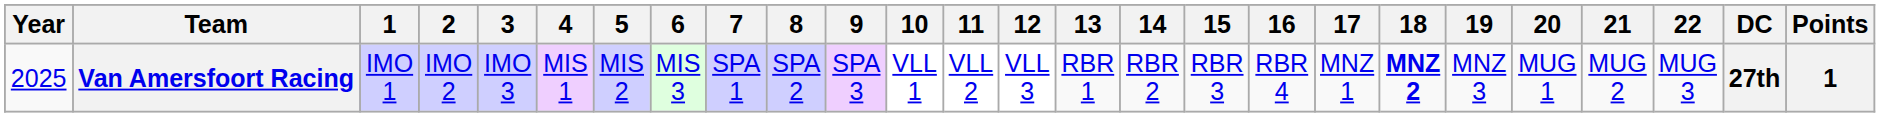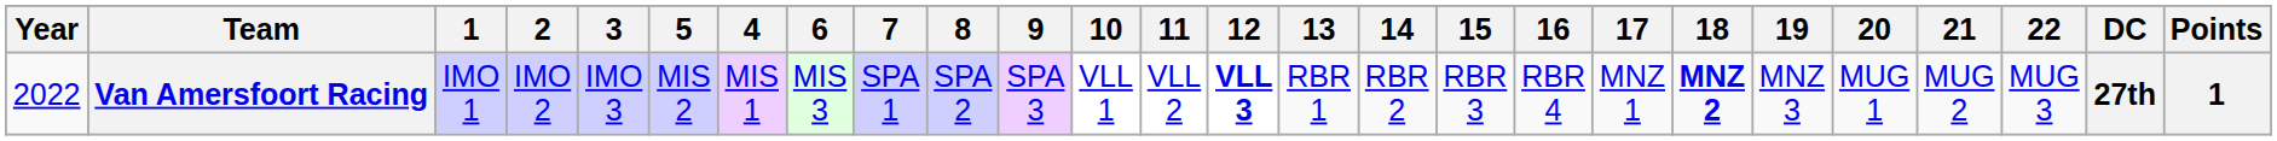columns swapped: 4 <-> 5
Van Amersfoort Racing | Year: 2025 -> 2022
Van Amersfoort Racing | 12: normal -> bold
